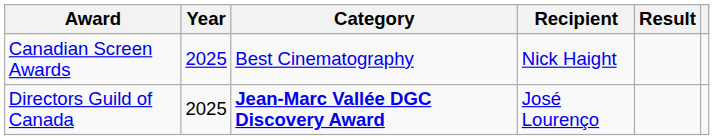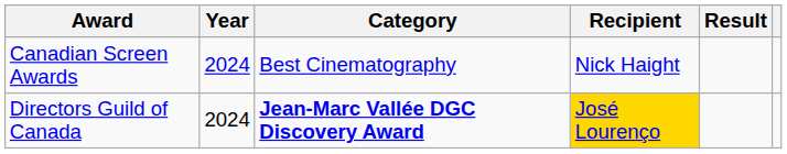Canadian Screen Awards | Year: 2025 -> 2024
Directors Guild of Canada | Year: 2025 -> 2024
Directors Guild of Canada | Recipient: no background -> gold background
